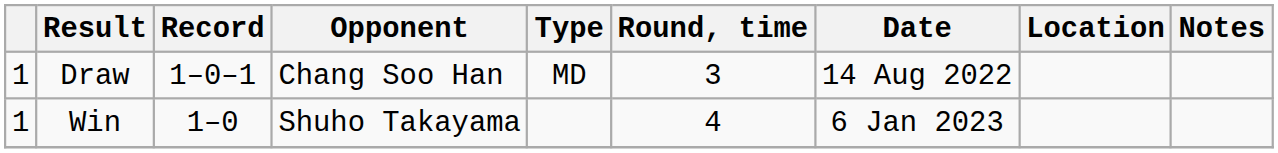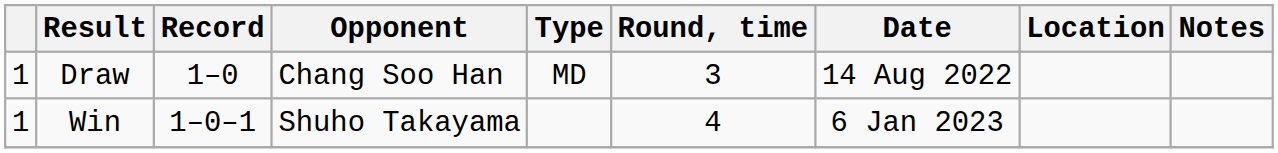Draw | Record: 1–0–1 -> 1–0
Win | Record: 1–0 -> 1–0–1
